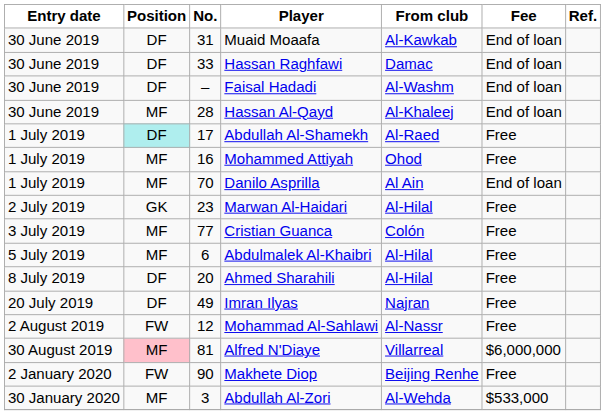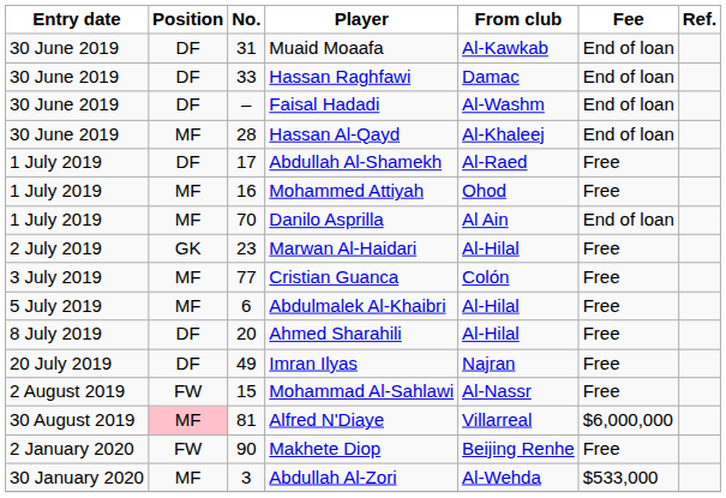Abdullah Al-Shamekh | Position: paleturquoise background -> no background
Mohammad Al-Sahlawi | No.: 12 -> 15
